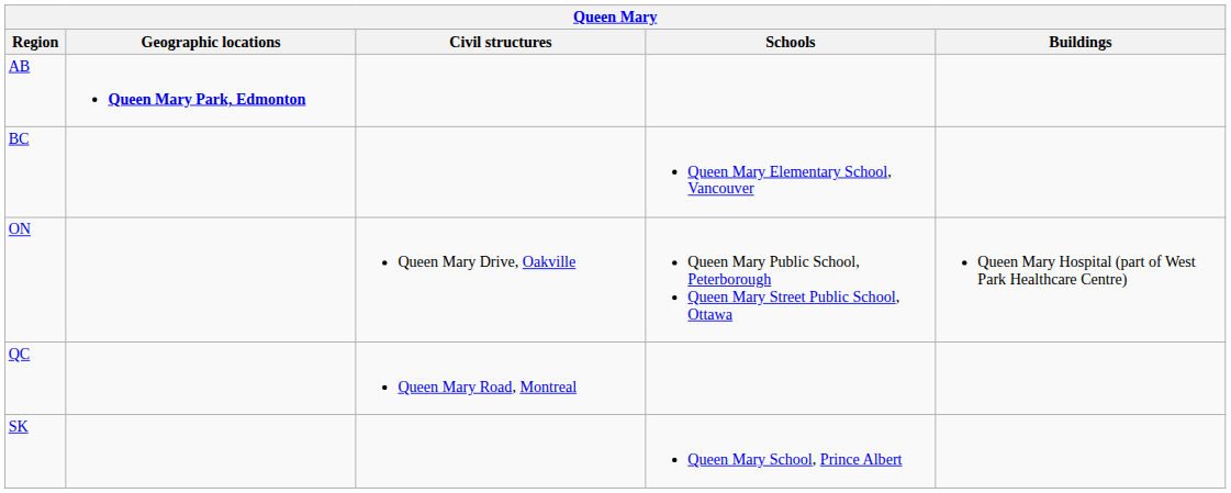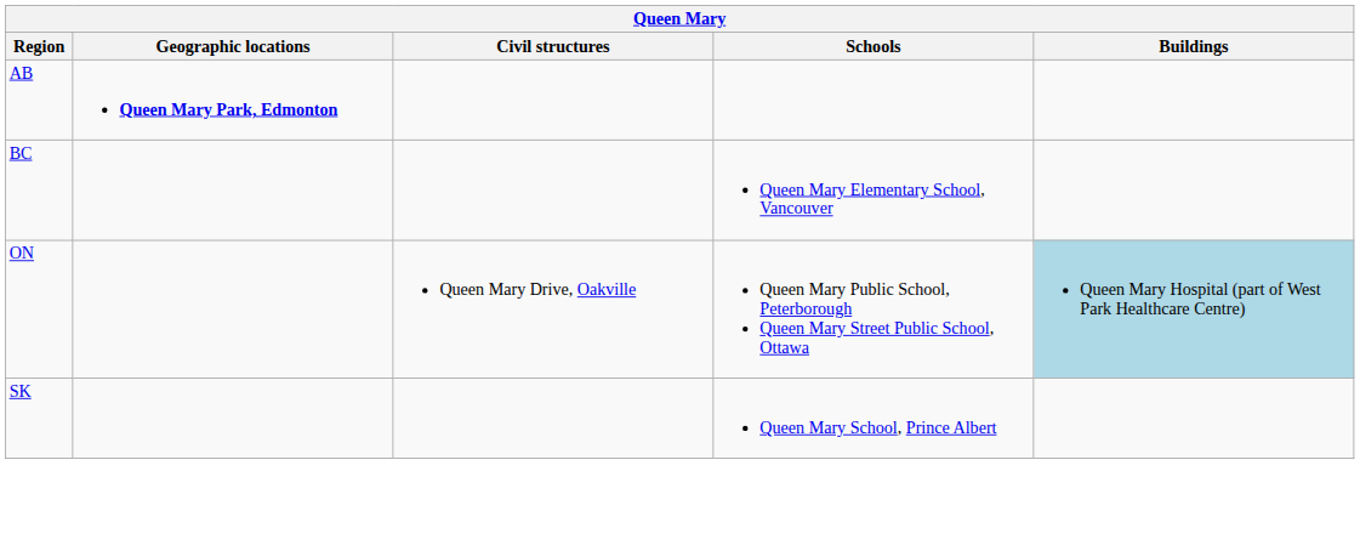ON | Buildings: no background -> lightblue background
- row: QC | Queen Mary Road, Montreal
